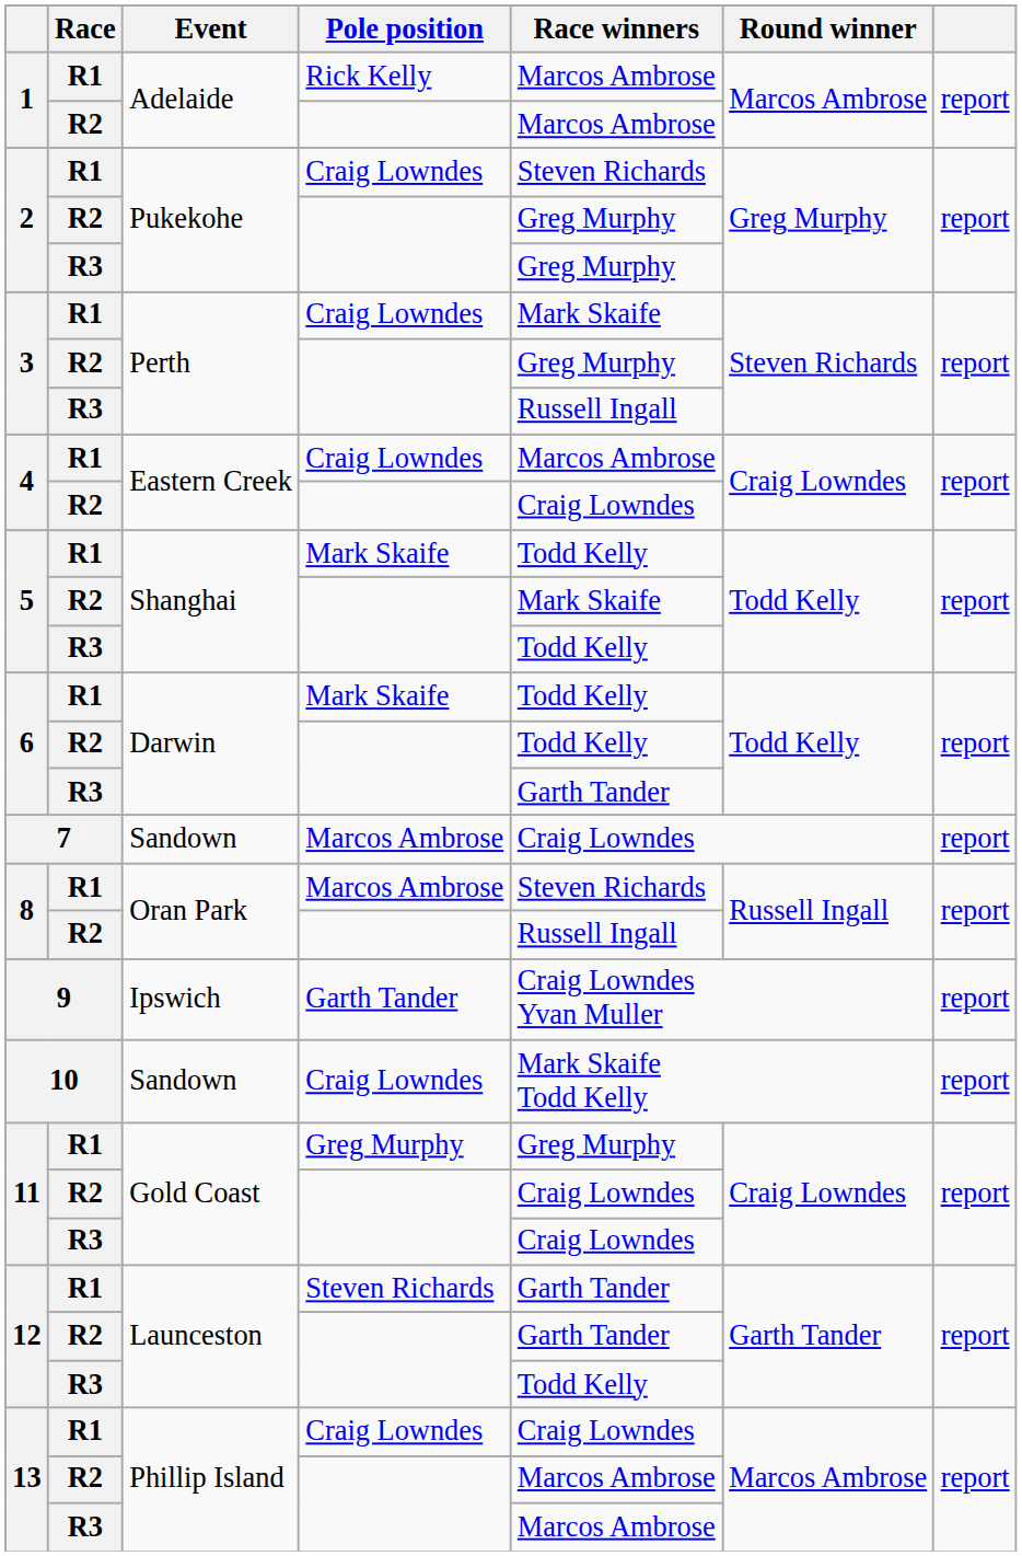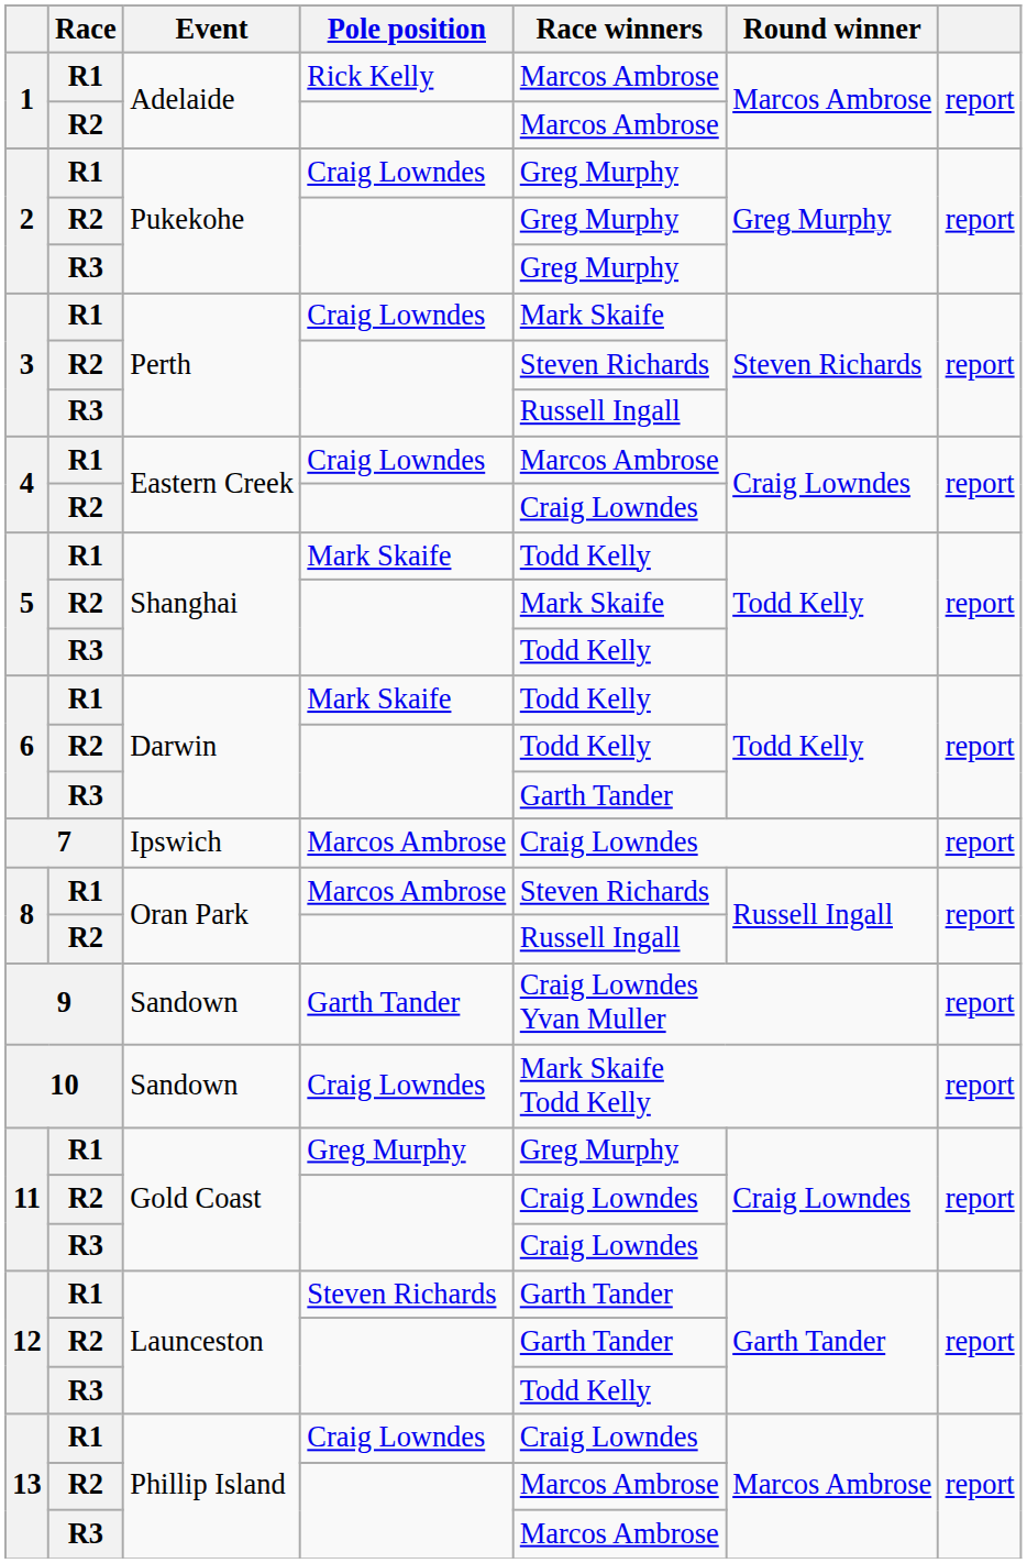2 / R1 | Race winners: Steven Richards -> Greg Murphy
3 / R2 | Race winners: Greg Murphy -> Steven Richards
7 | Event: Sandown -> Ipswich
9 | Event: Ipswich -> Sandown
